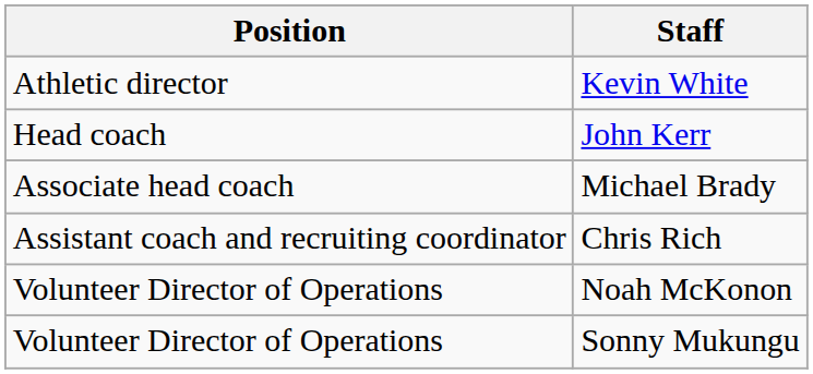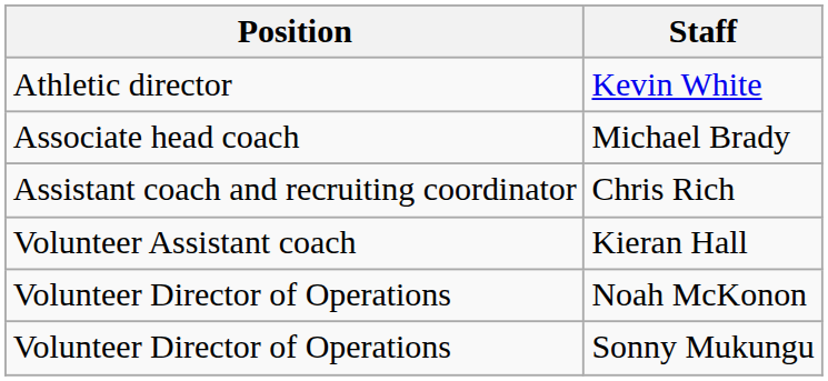- row: Head coach | John Kerr
+ row: Volunteer Assistant coach | Kieran Hall
